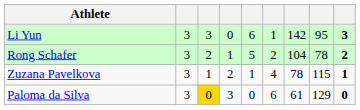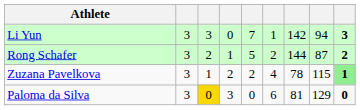Li Yun | column 5: 6 -> 7
Li Yun | column 8: 95 -> 94
Rong Schafer | column 7: 104 -> 144
Rong Schafer | column 8: 78 -> 87
Zuzana Pavelkova | column 5: 1 -> 2
Zuzana Pavelkova | column 9: no background -> lightgreen background
Paloma da Silva | column 7: 61 -> 81
